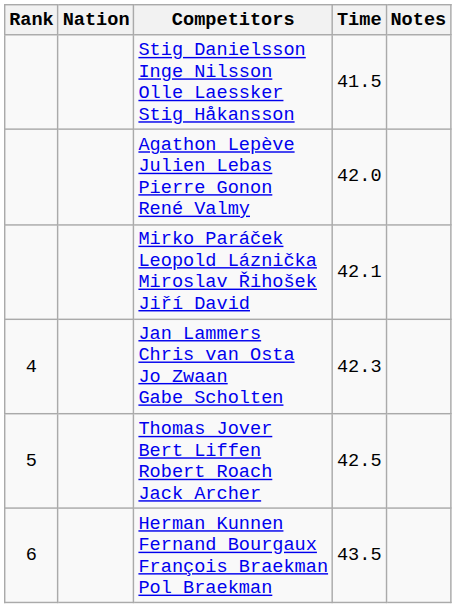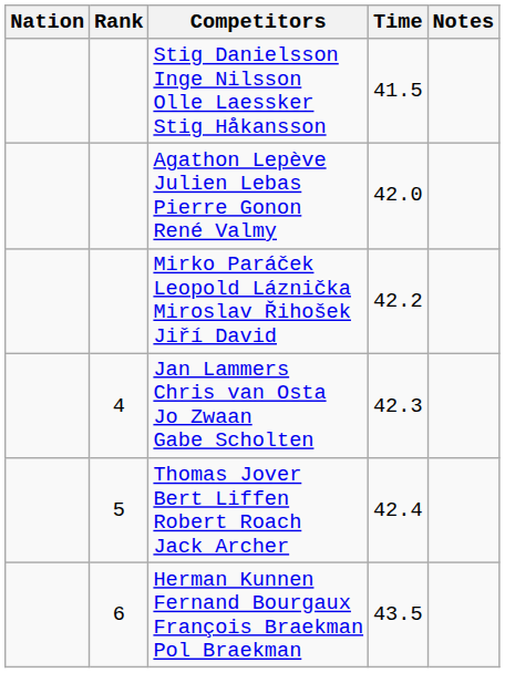columns swapped: Rank <-> Nation
Mirko Paráček Leopold Láznička Miroslav Řihošek Jiří David | Time: 42.1 -> 42.2
Thomas Jover Bert Liffen Robert Roach Jack Archer | Time: 42.5 -> 42.4
